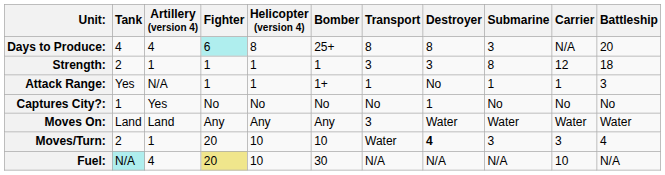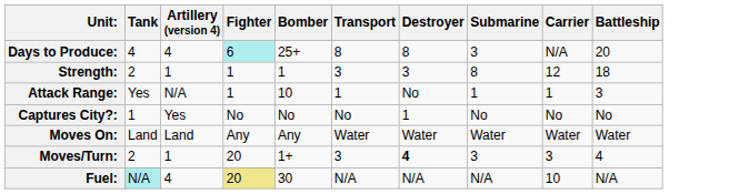- column: Helicopter (version 4) | 8 | 1 | 1 | No | Any | 10 | 10
Attack Range: | Bomber: 1+ -> 10
Moves On: | Transport: 3 -> Water
Moves/Turn: | Bomber: 10 -> 1+
Moves/Turn: | Transport: Water -> 3
